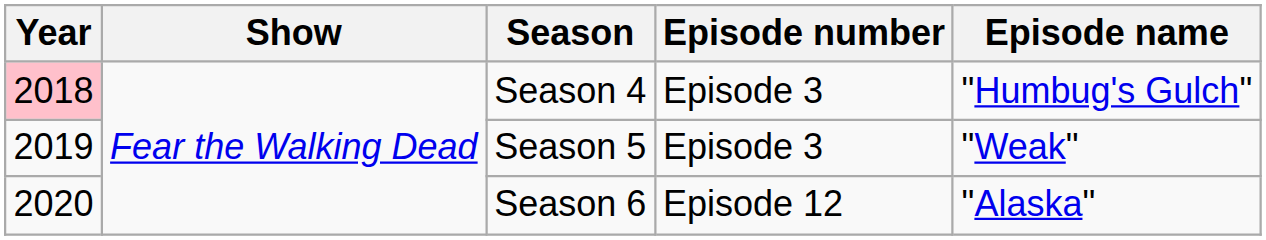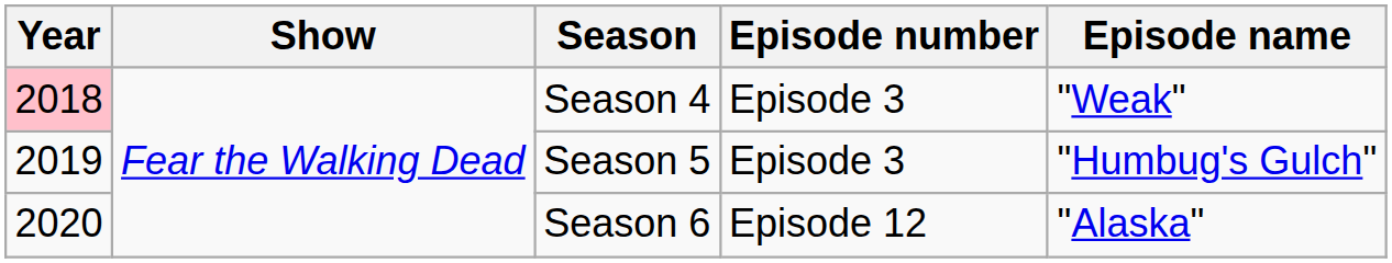Season 4 | Episode name: "Humbug's Gulch" -> "Weak"
Season 5 | Episode name: "Weak" -> "Humbug's Gulch"
